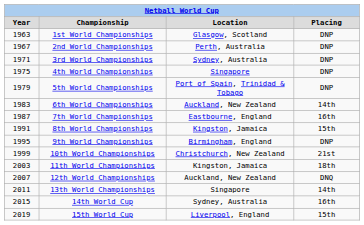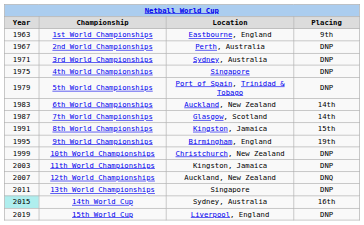1st World Championships | Location: Glasgow, Scotland -> Eastbourne, England
1st World Championships | Placing: DNP -> 9th
7th World Championships | Location: Eastbourne, England -> Glasgow, Scotland
7th World Championships | Placing: 16th -> 14th
9th World Championships | Placing: DNP -> 19th
10th World Championships | Placing: 21st -> DNP
11th World Championships | Placing: 18th -> DNP
13th World Championships | Placing: 14th -> DNP
14th World Cup | Year: no background -> paleturquoise background
15th World Cup | Placing: 15th -> DNP
